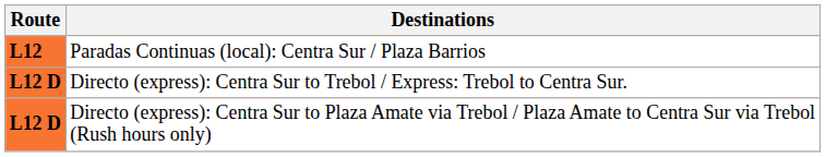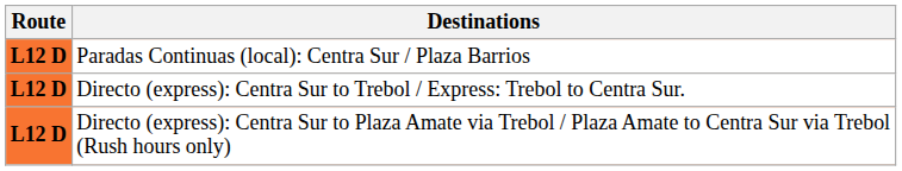Paradas Continuas (local): Centra Sur / Plaza Barrios | Route: L12 -> L12 D
